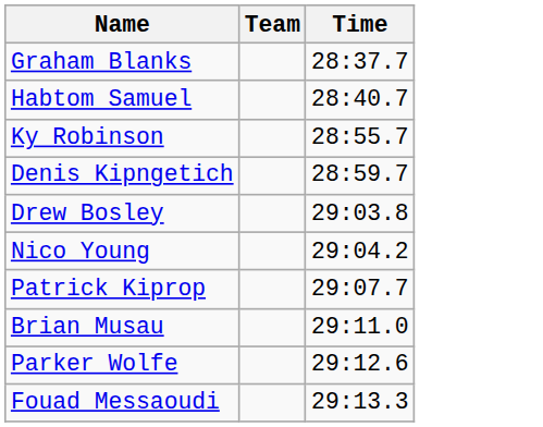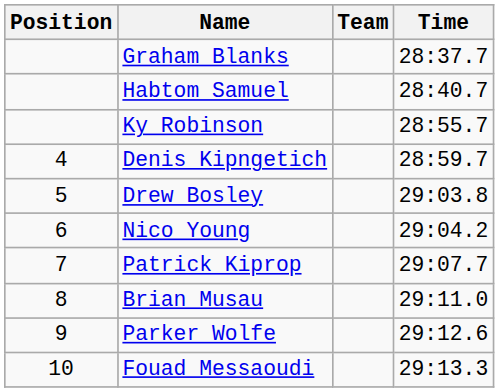+ column: Position | 4 | 5 | 6 | 7 | 8 | 9 | 10
